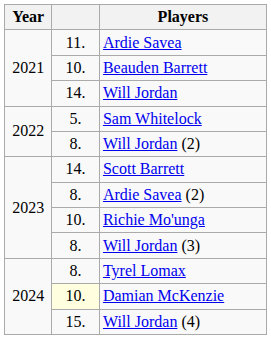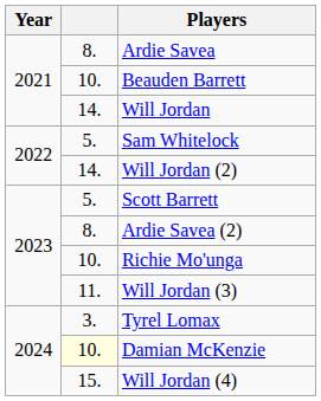Ardie Savea | column 2: 11. -> 8.
Will Jordan (2) | column 2: 8. -> 14.
Scott Barrett | column 2: 14. -> 5.
Will Jordan (3) | column 2: 8. -> 11.
Tyrel Lomax | column 2: 8. -> 3.
